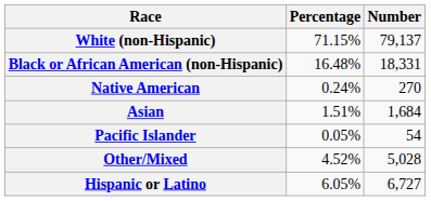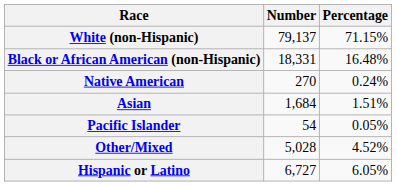columns swapped: Number <-> Percentage
